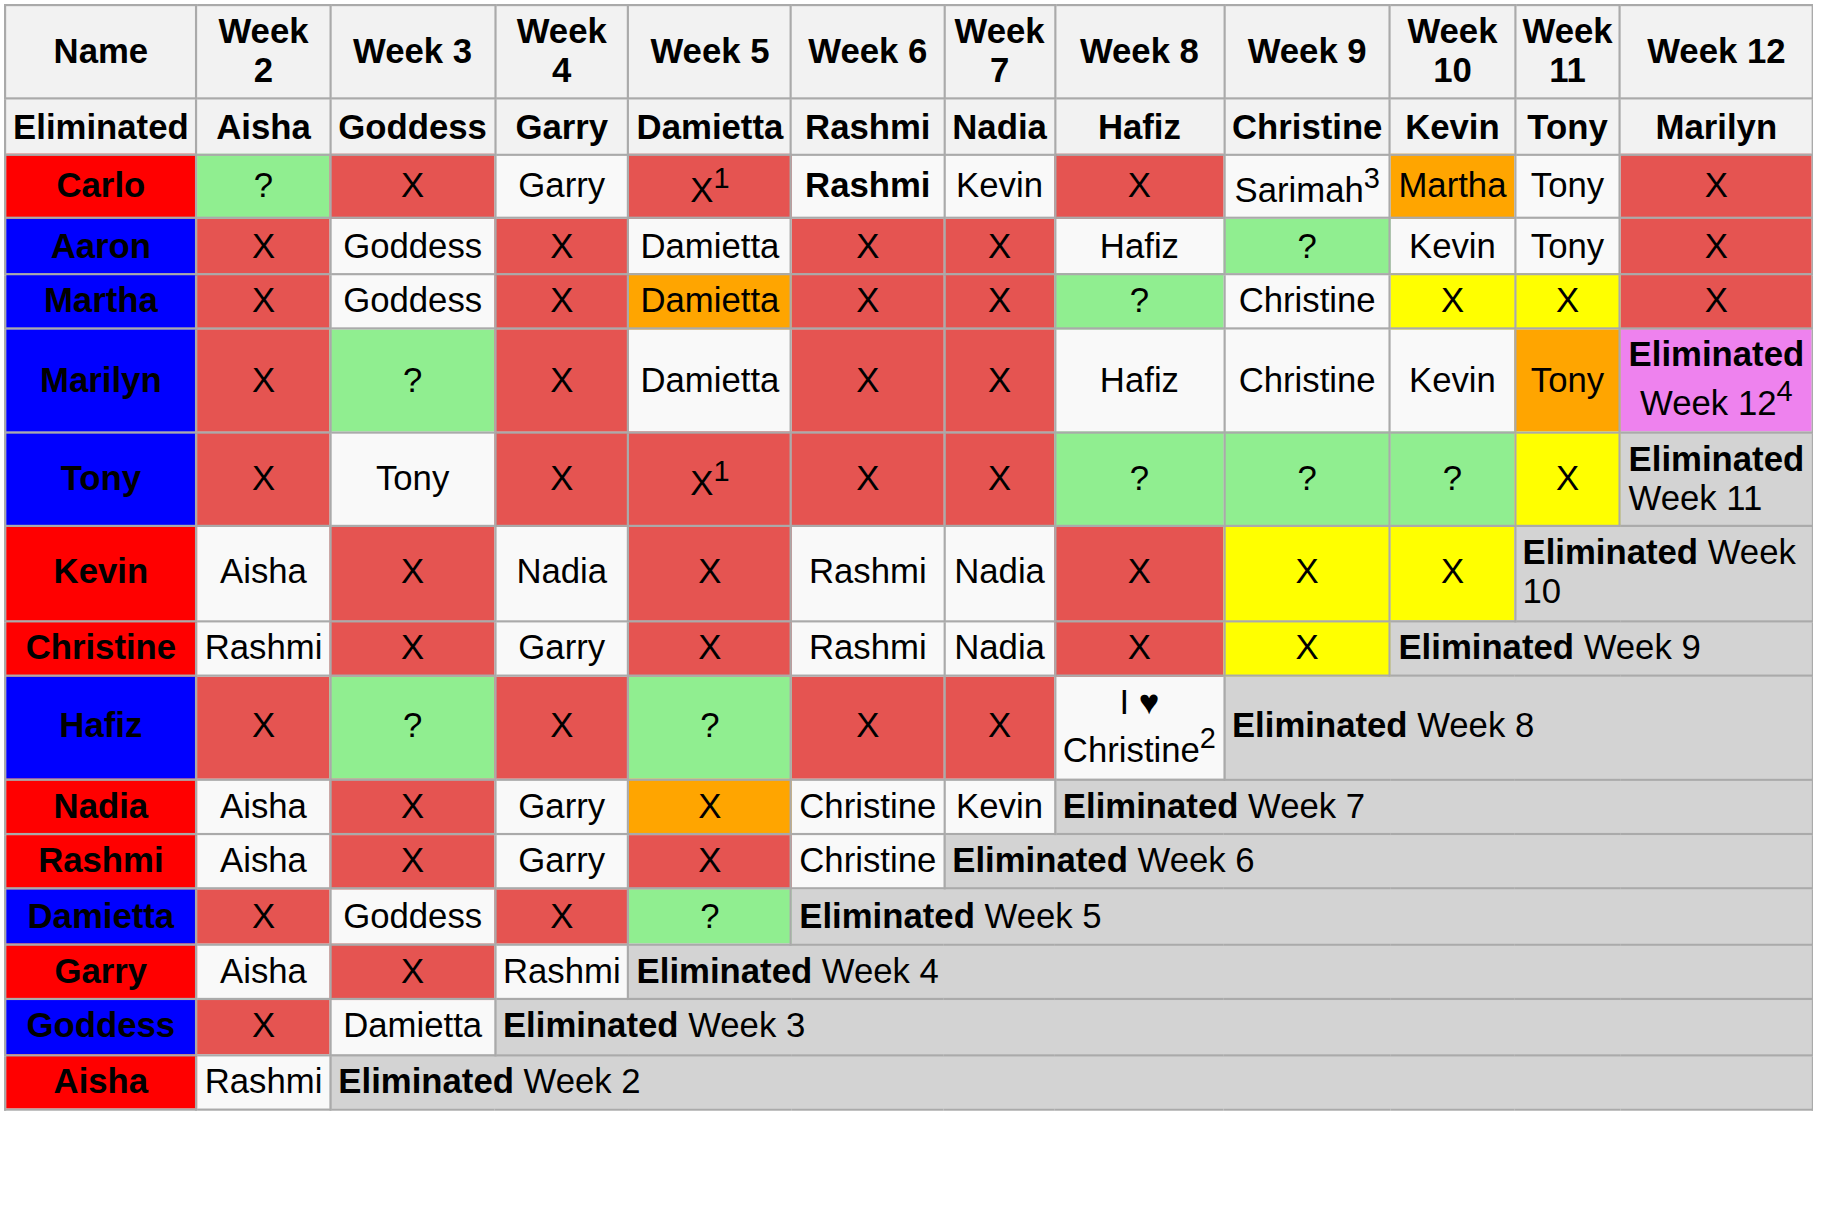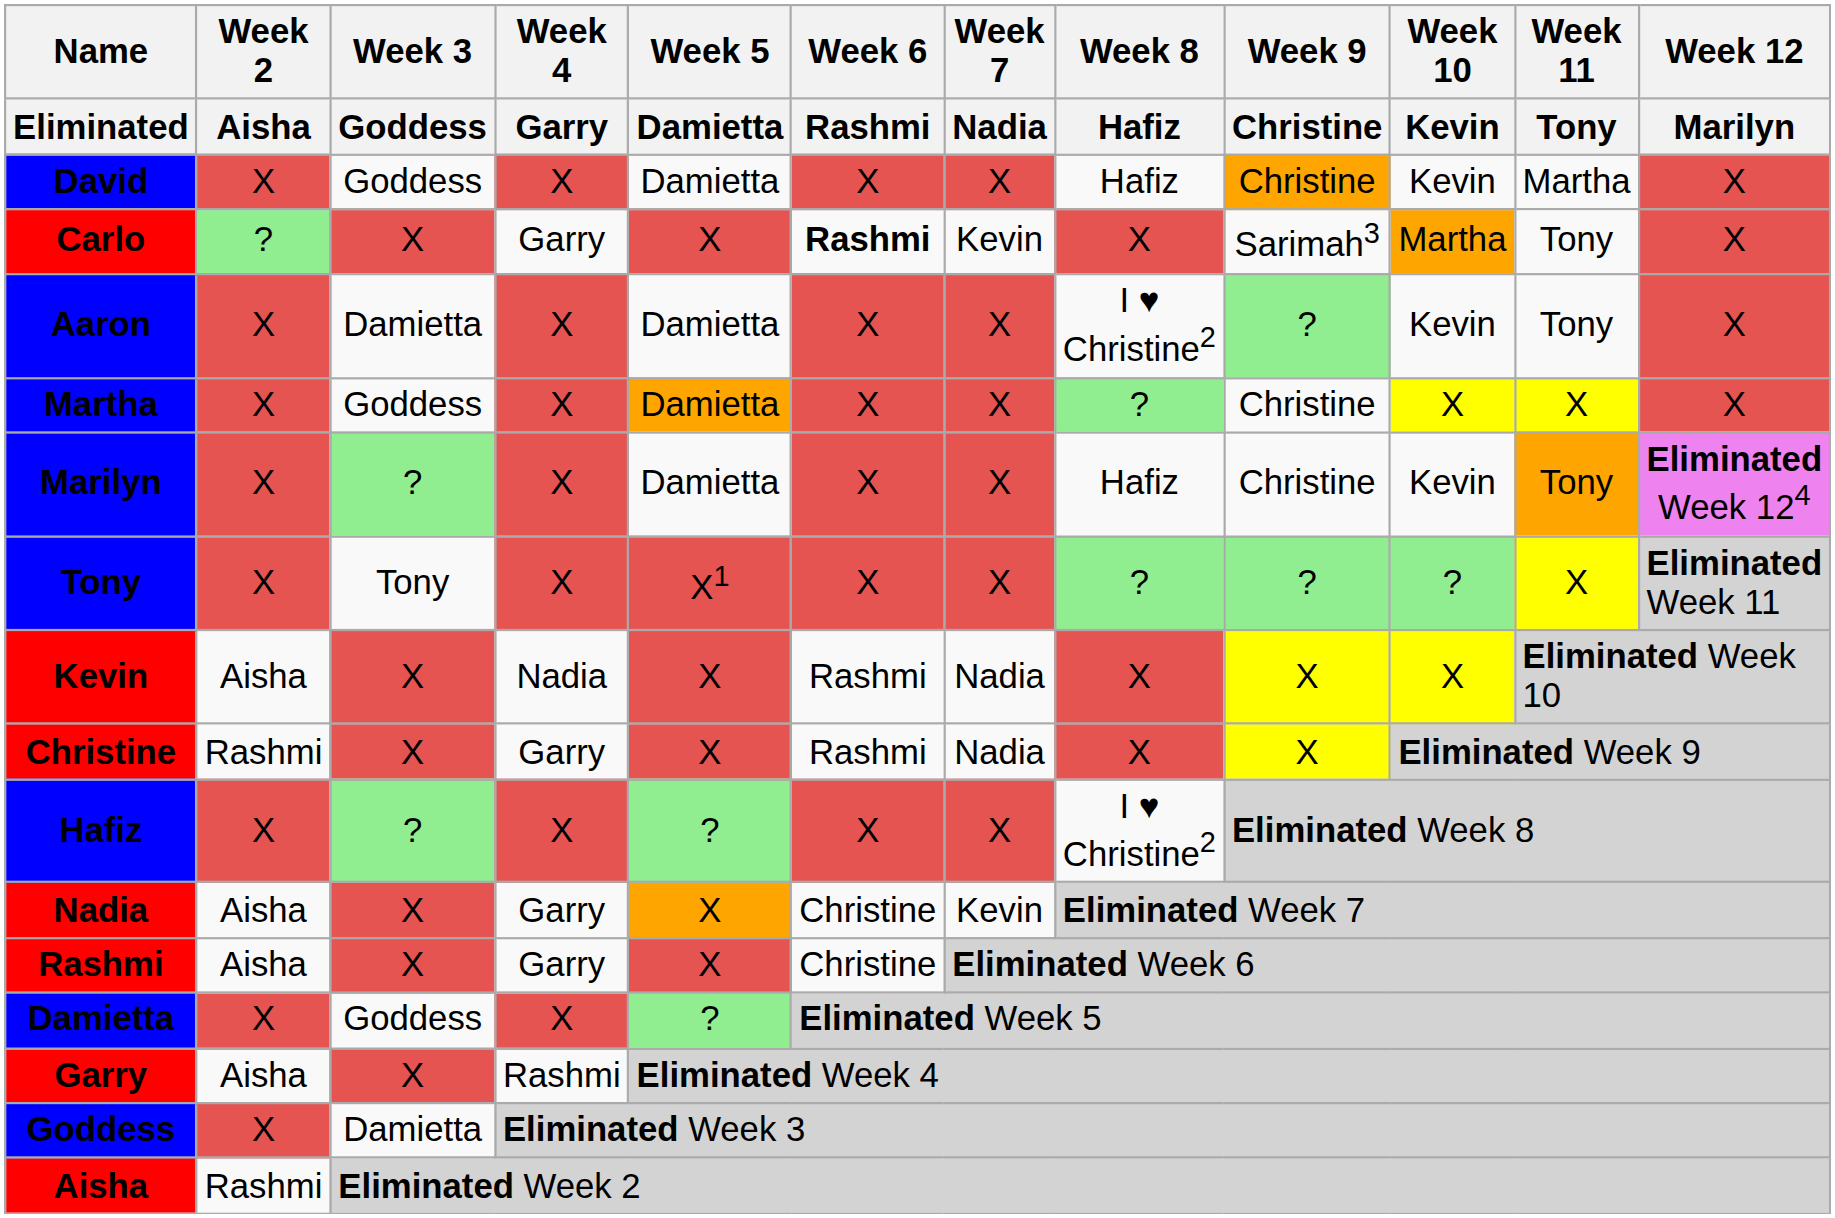+ row: David | X | Goddess | X | Damietta | X | X | Hafiz | Christine | Kevin | Martha | X
Carlo | Week 5 / Damietta: X1 -> X
Aaron | Week 3 / Goddess: Goddess -> Damietta
Aaron | Week 8 / Hafiz: Hafiz -> I ♥ Christine2
